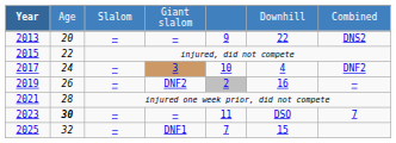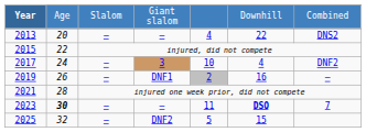2013 | column 5: 9 -> 4
2019 | column 4: DNF2 -> DNF1
2023 | column 6: normal -> bold
2025 | column 4: DNF1 -> DNF2
2025 | column 5: 7 -> 5
